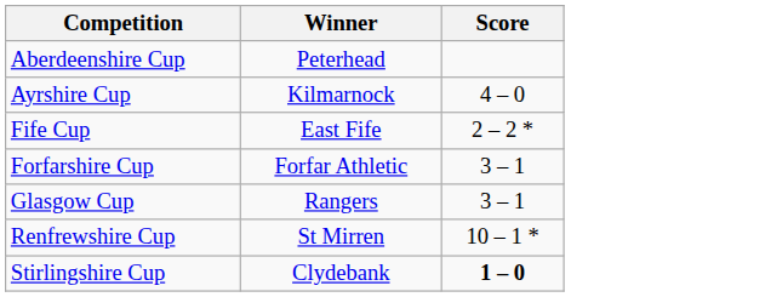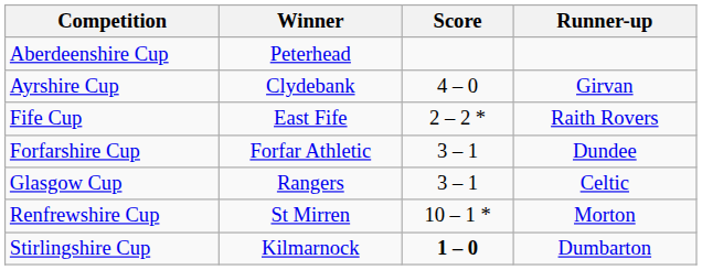+ column: Runner-up | Girvan | Raith Rovers | Dundee | Celtic | Morton | Dumbarton
Ayrshire Cup | Winner: Kilmarnock -> Clydebank
Stirlingshire Cup | Winner: Clydebank -> Kilmarnock
